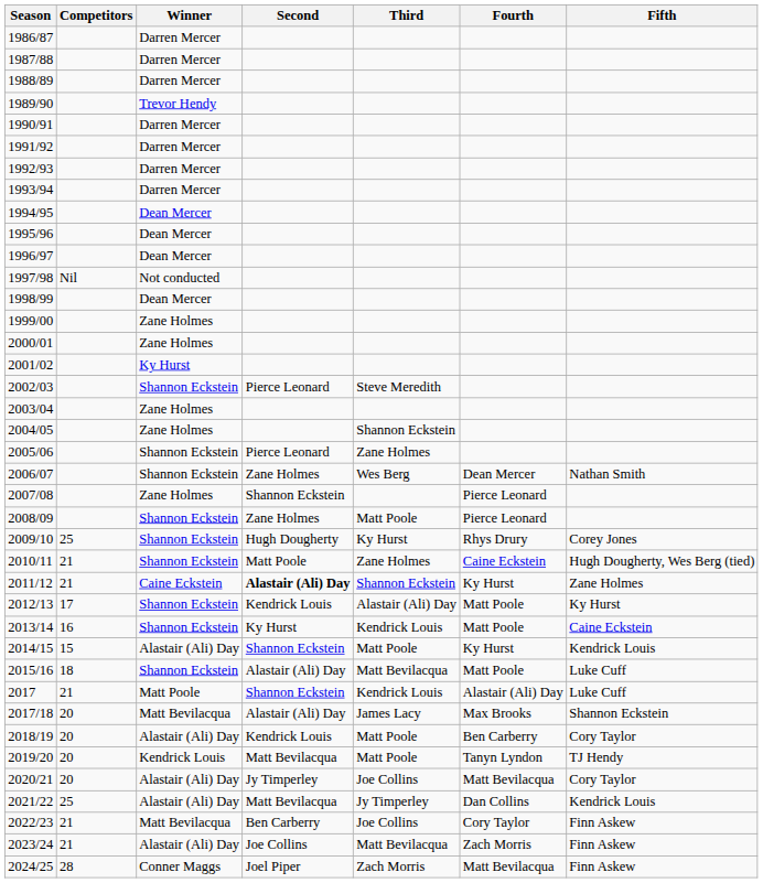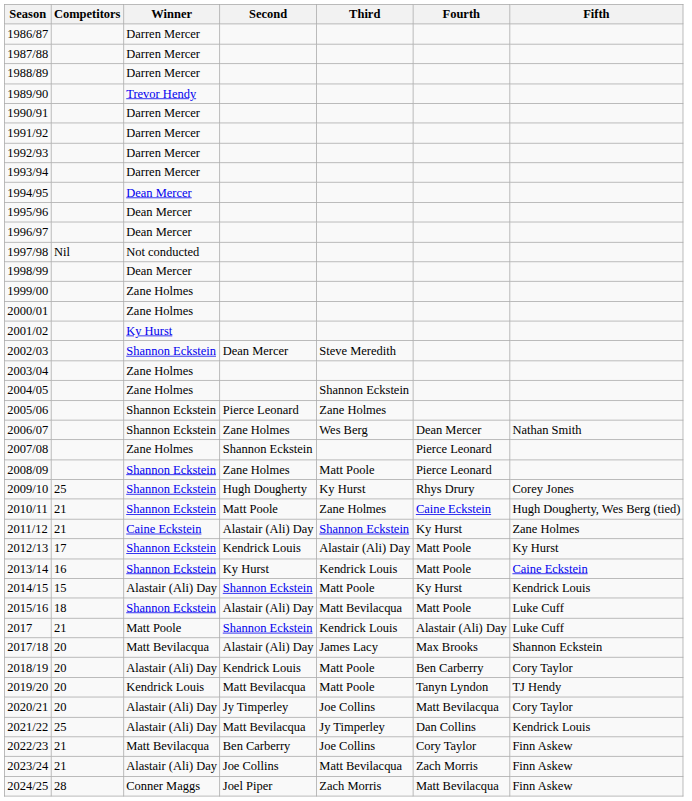2002/03 | Second: Pierce Leonard -> Dean Mercer
2011/12 | Second: bold -> normal
